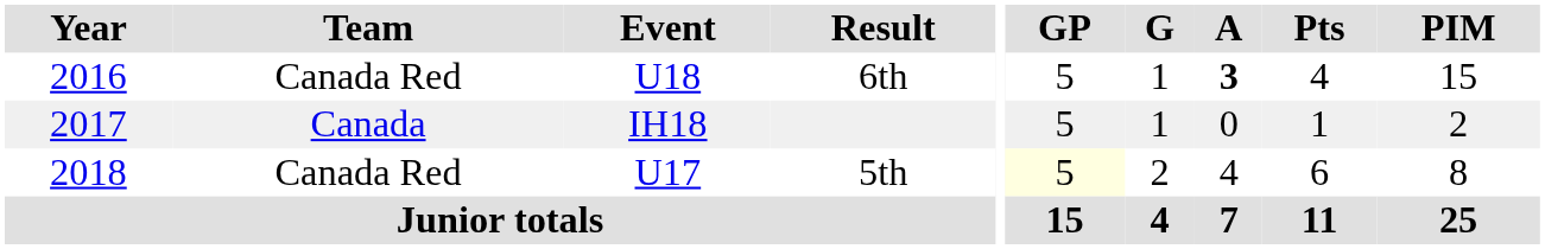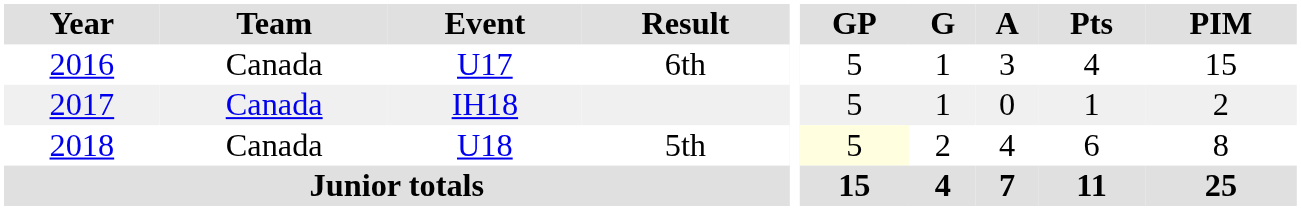6th | Team: Canada Red -> Canada
6th | Event: U18 -> U17
6th | A: bold -> normal
5th | Team: Canada Red -> Canada
5th | Event: U17 -> U18
